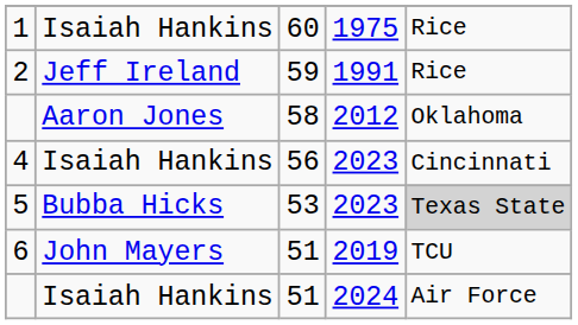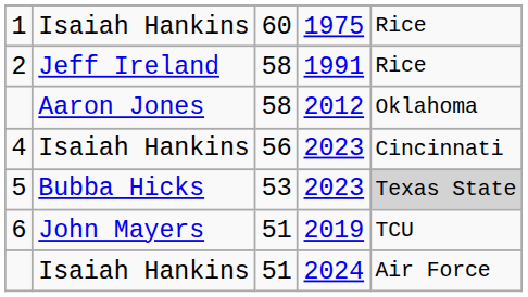2 | column 3: 59 -> 58
